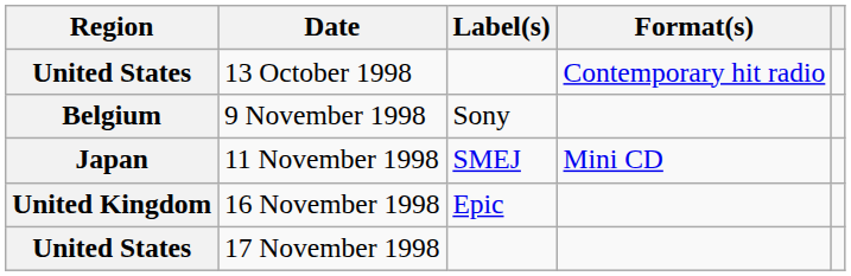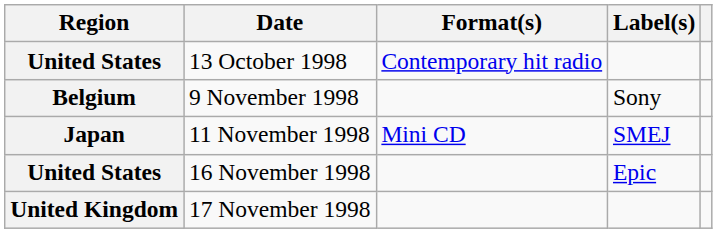columns swapped: Format(s) <-> Label(s)
16 November 1998 | Region: United Kingdom -> United States
17 November 1998 | Region: United States -> United Kingdom
